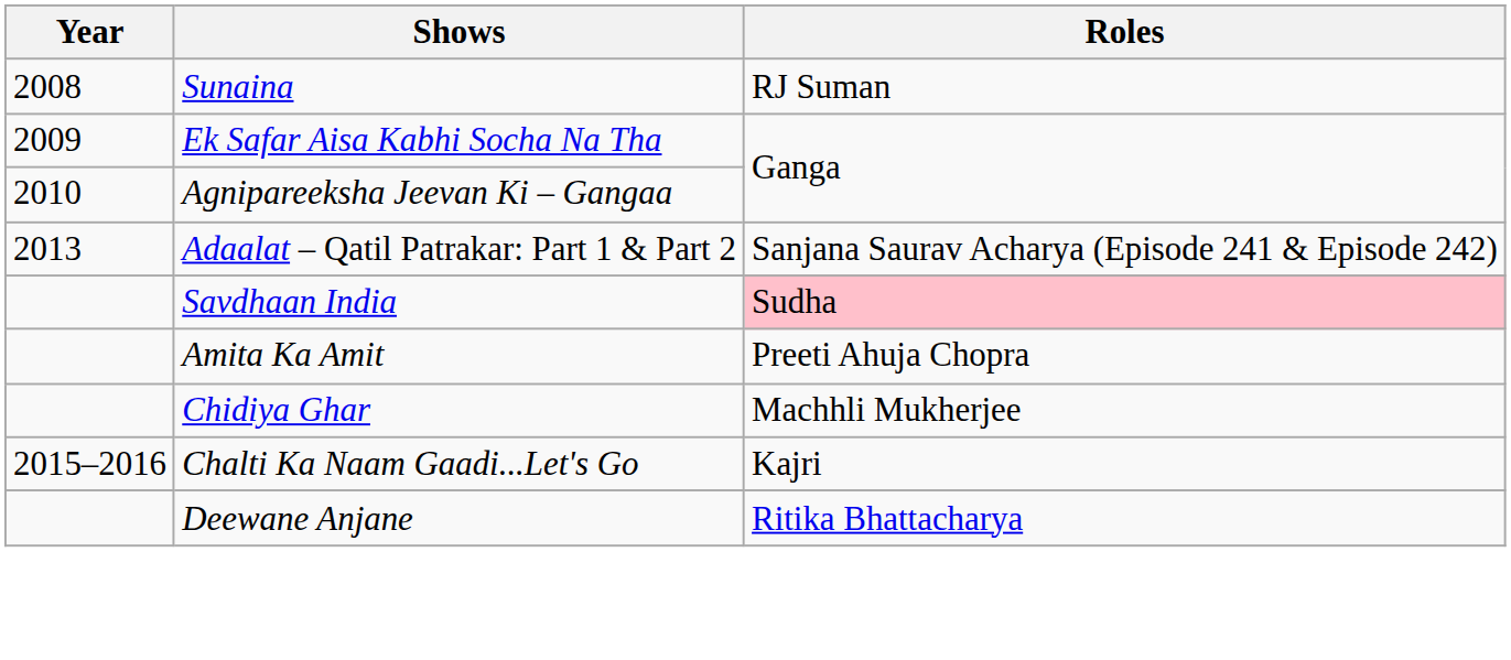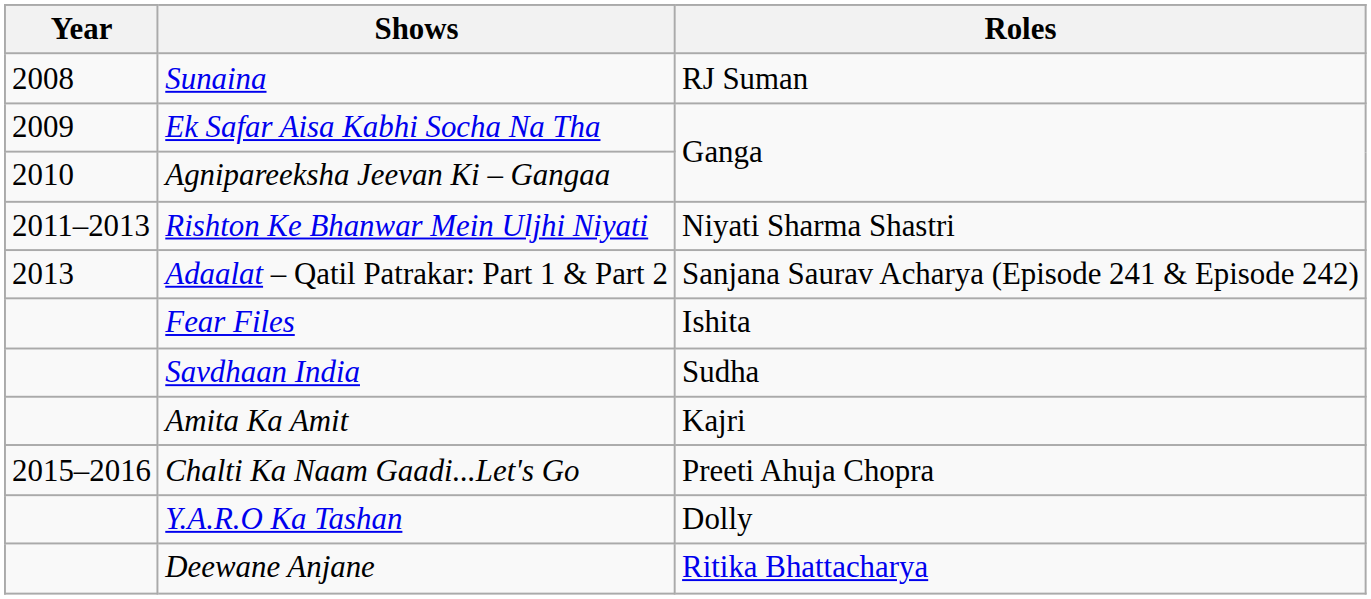+ row: 2011–2013 | Rishton Ke Bhanwar Mein Uljhi Niyati | Niyati Sharma Shastri
+ row: Fear Files | Ishita
Savdhaan India | Roles: pink background -> no background
Amita Ka Amit | Roles: Preeti Ahuja Chopra -> Kajri
- row: Chidiya Ghar | Machhli Mukherjee
Chalti Ka Naam Gaadi...Let's Go | Roles: Kajri -> Preeti Ahuja Chopra
+ row: Y.A.R.O Ka Tashan | Dolly
